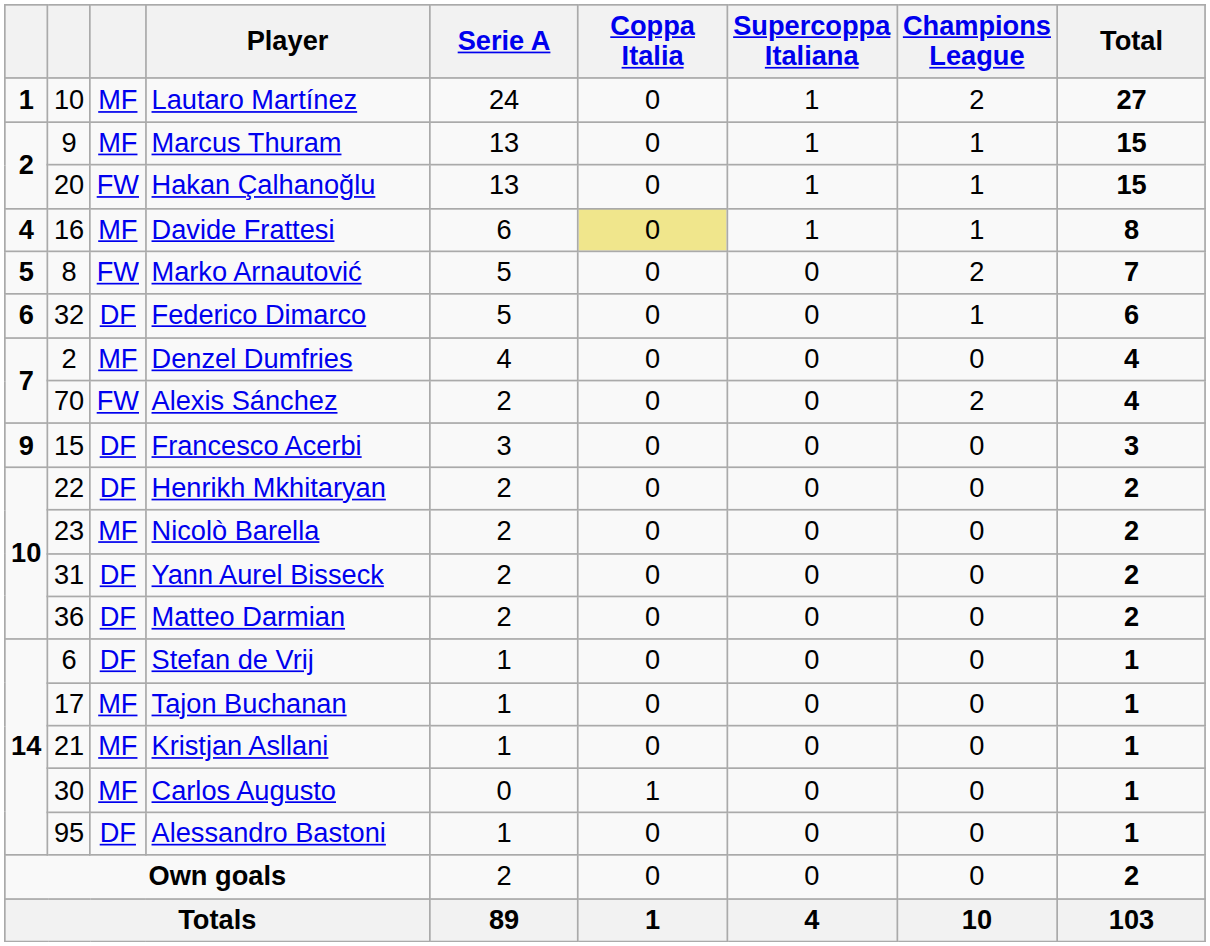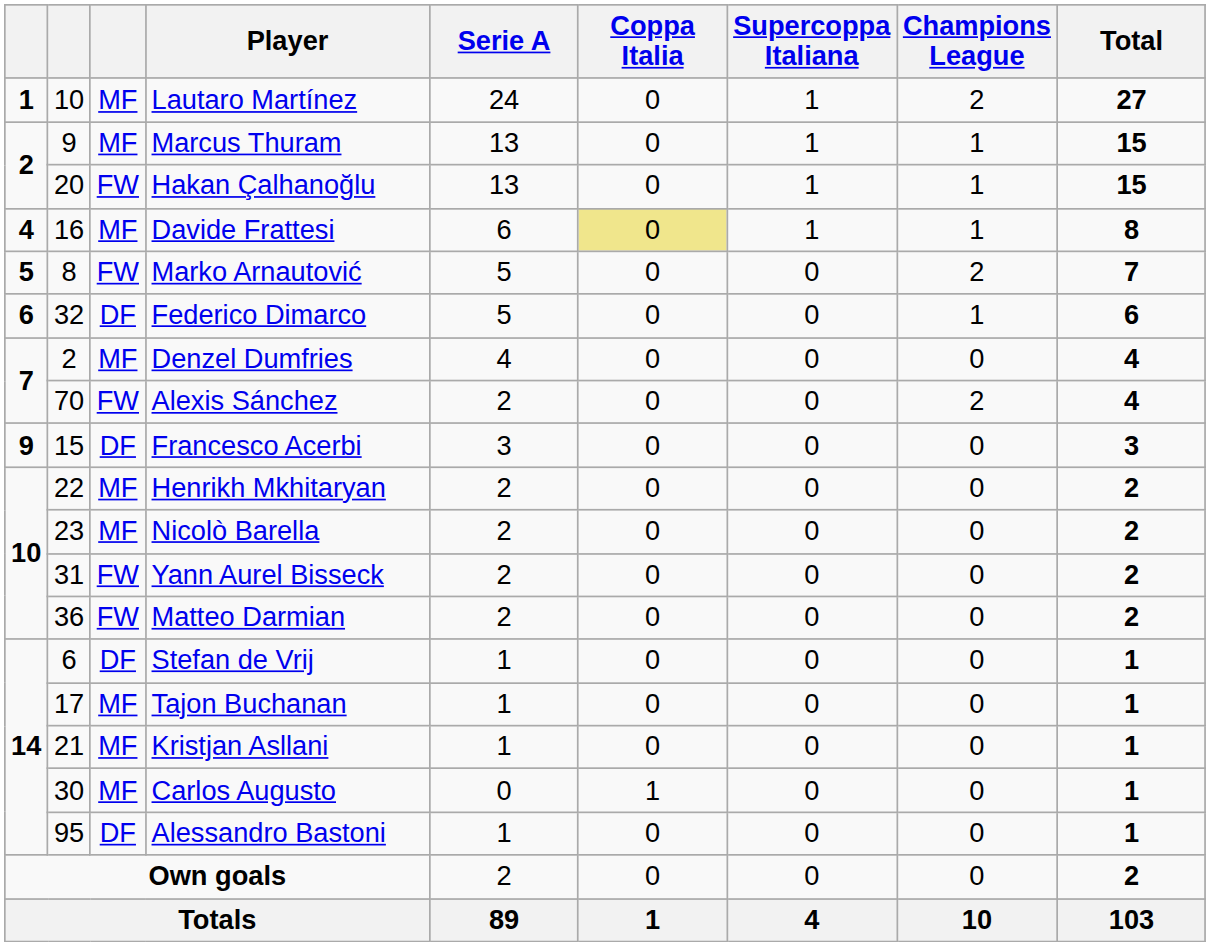Henrikh Mkhitaryan | column 3: DF -> MF
Yann Aurel Bisseck | column 3: DF -> FW
Matteo Darmian | column 3: DF -> FW
